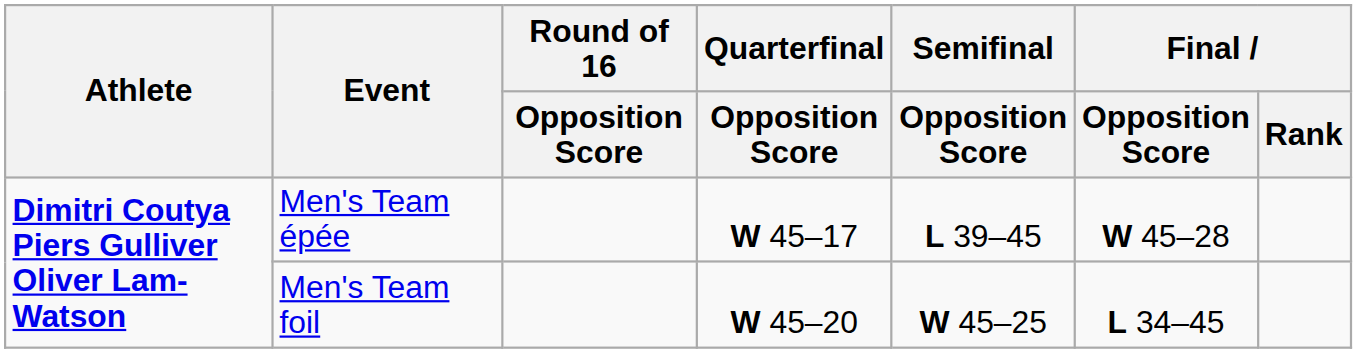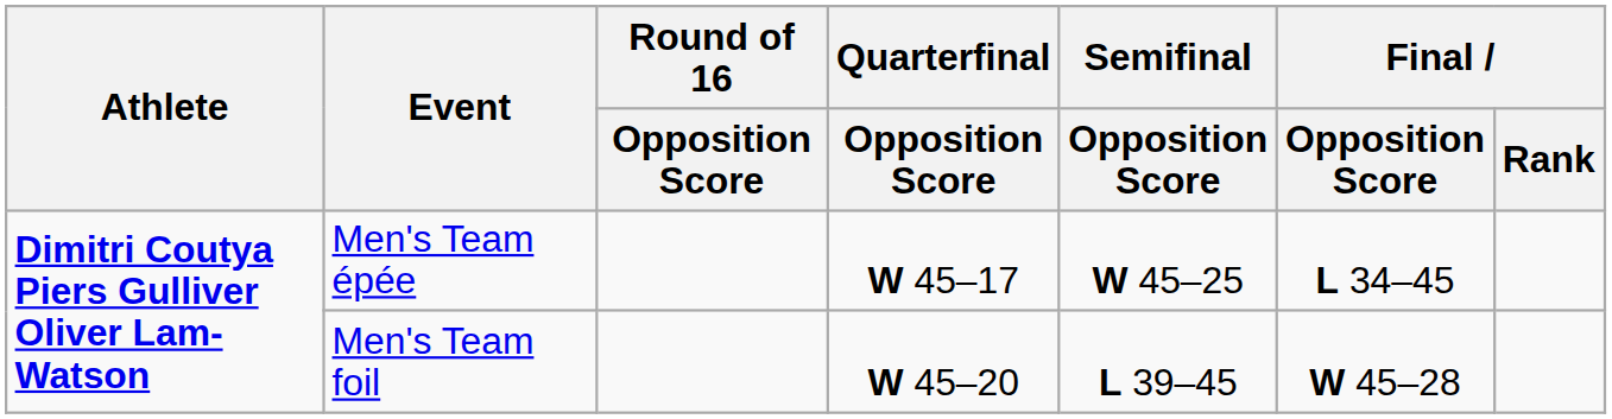Men's Team épée | Semifinal / Opposition Score: L 39–45 -> W 45–25
Men's Team épée | Final / Opposition Score: W 45–28 -> L 34–45
Men's Team foil | Semifinal / Opposition Score: W 45–25 -> L 39–45
Men's Team foil | Final / Opposition Score: L 34–45 -> W 45–28
